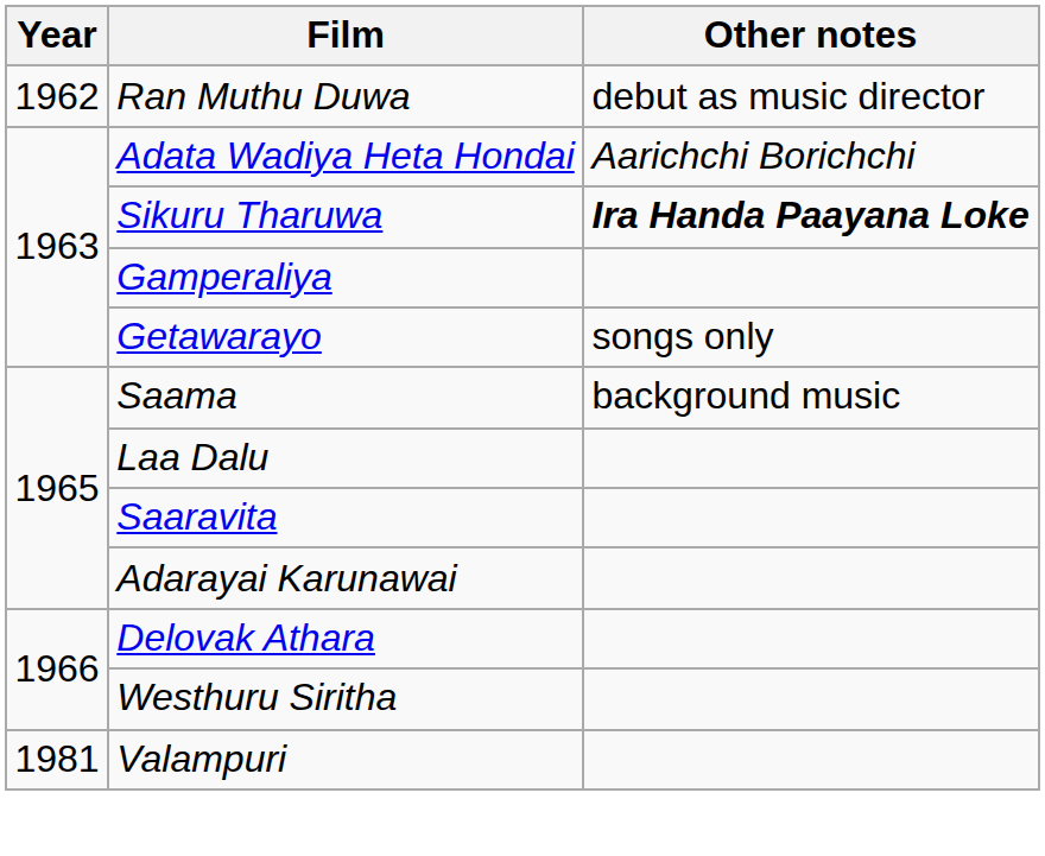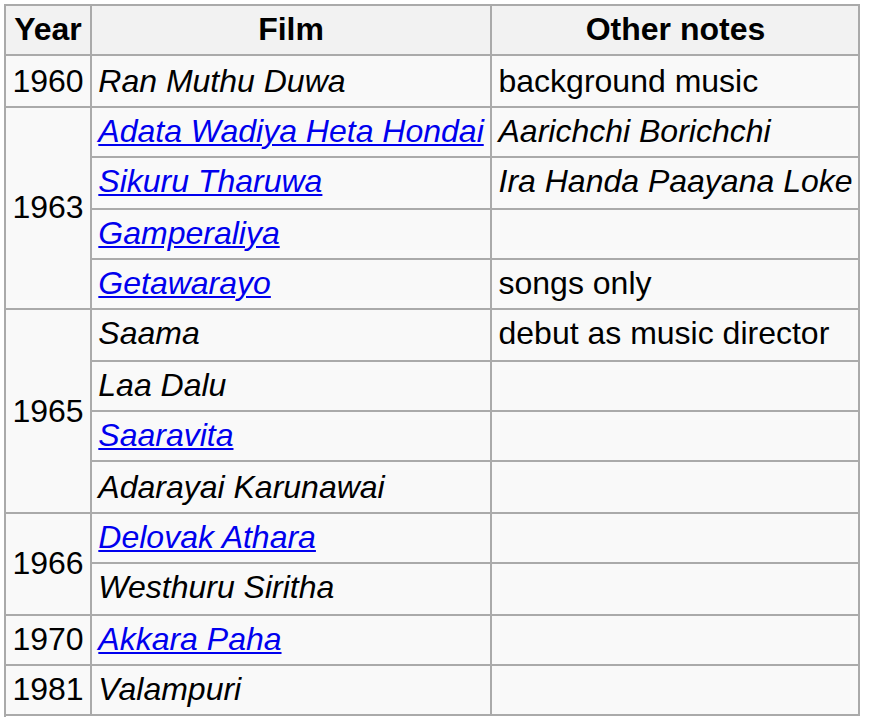Ran Muthu Duwa | Year: 1962 -> 1960
Ran Muthu Duwa | Other notes: debut as music director -> background music
Sikuru Tharuwa | Other notes: bold -> normal
Saama | Other notes: background music -> debut as music director
+ row: 1970 | Akkara Paha
